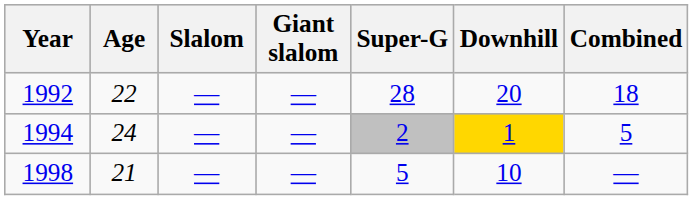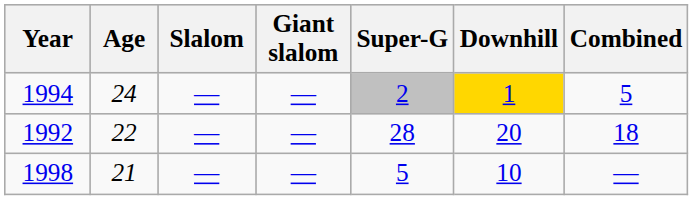rows swapped: 1992 <-> 1994
